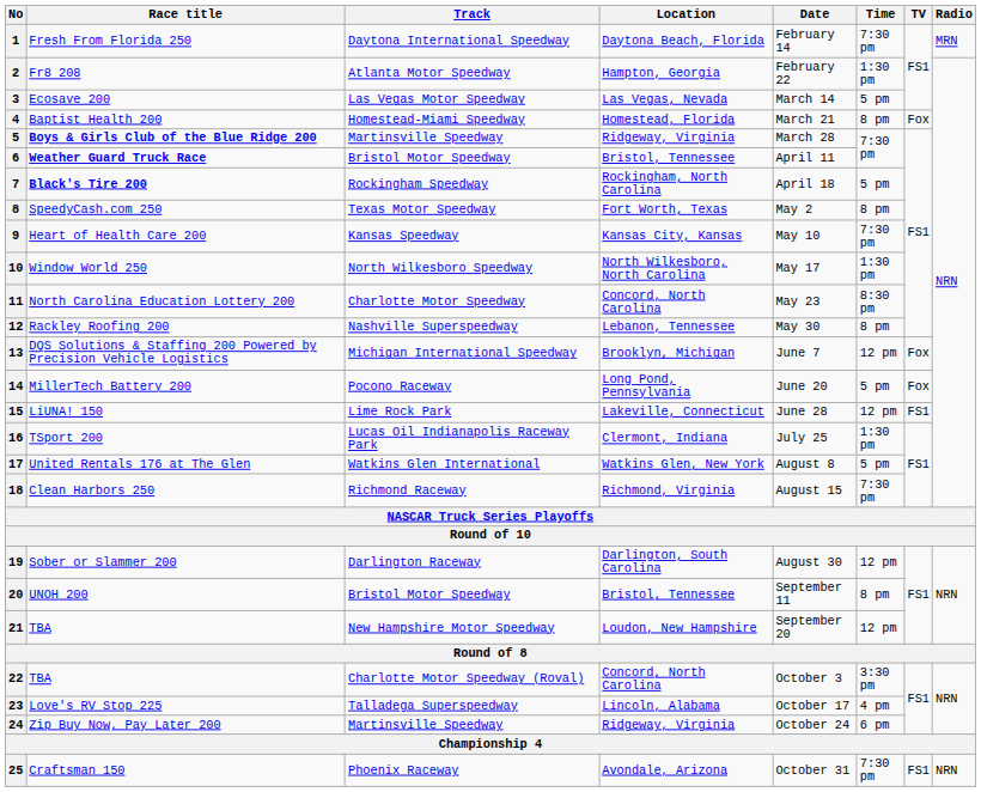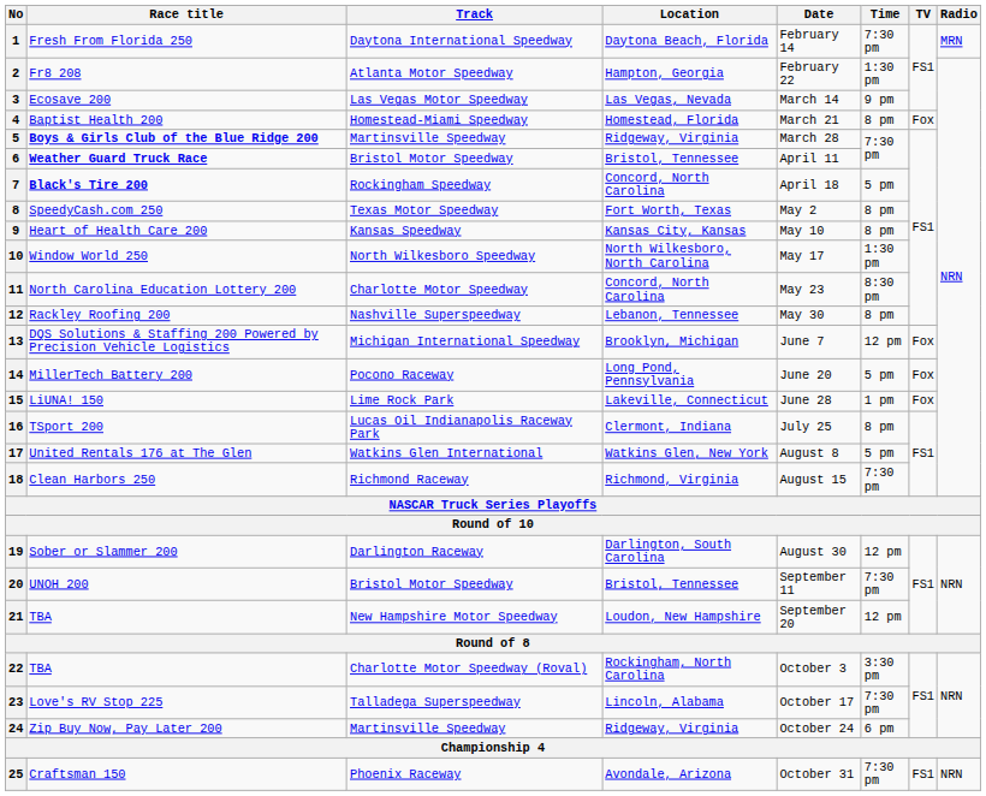3 | Time: 5 pm -> 9 pm
7 | Location: Rockingham, North Carolina -> Concord, North Carolina
9 | Time: 7:30 pm -> 8 pm
15 | Time: 12 pm -> 1 pm
15 | TV: FS1 -> Fox
16 | Time: 1:30 pm -> 8 pm
20 | Time: 8 pm -> 7:30 pm
22 | Location: Concord, North Carolina -> Rockingham, North Carolina
23 | Time: 4 pm -> 7:30 pm
